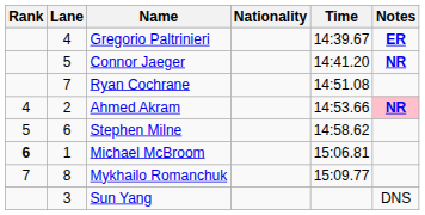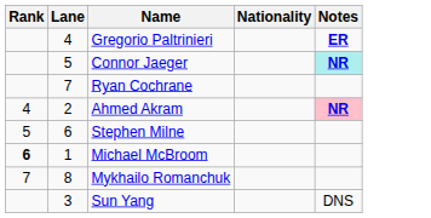- column: Time | 14:39.67 | 14:41.20 | 14:51.08 | 14:53.66 | 14:58.62 | 15:06.81 | 15:09.77
Connor Jaeger | Notes: no background -> paleturquoise background
